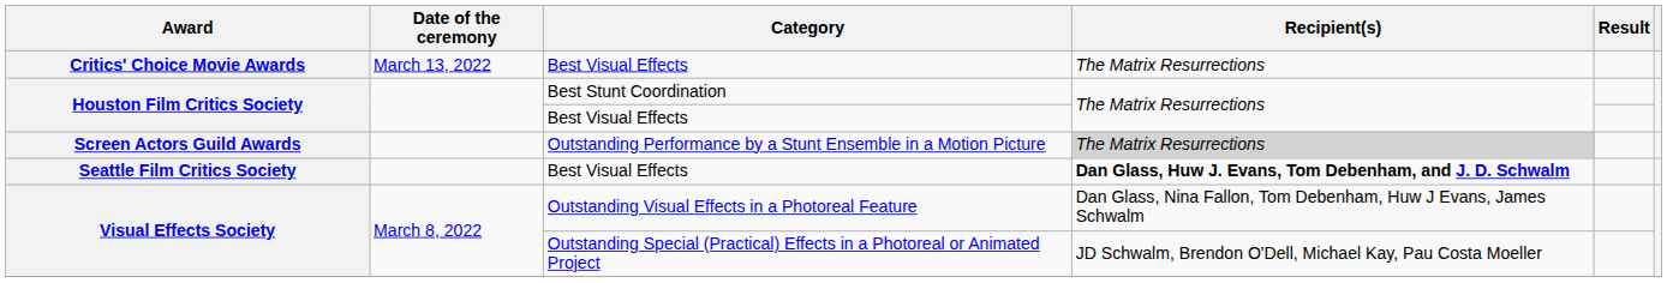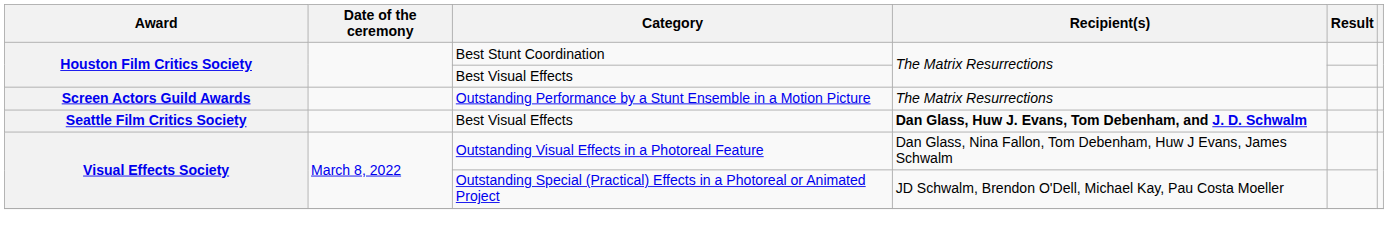- row: Critics' Choice Movie Awards | March 13, 2022 | Best Visual Effects | The Matrix Resurrections
Screen Actors Guild Awards | Recipient(s): lightgrey background -> no background
